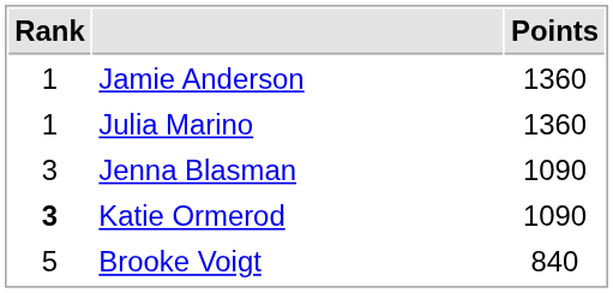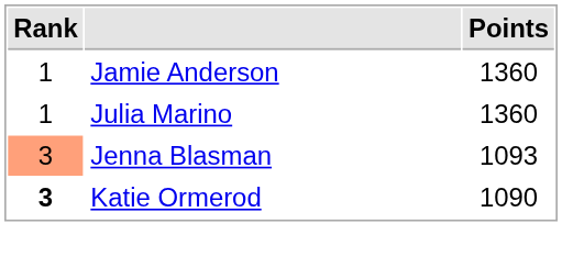Jenna Blasman | Rank: no background -> lightsalmon background
Jenna Blasman | Points: 1090 -> 1093
- row: 5 | Brooke Voigt | 840
